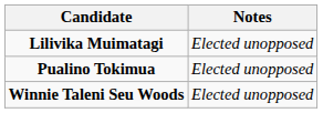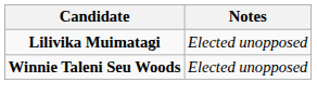- row: Pualino Tokimua | Elected unopposed
